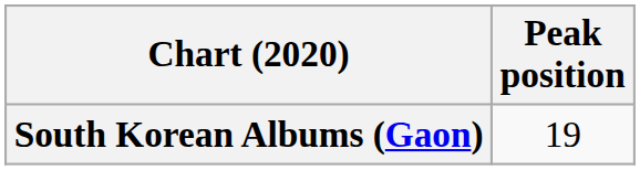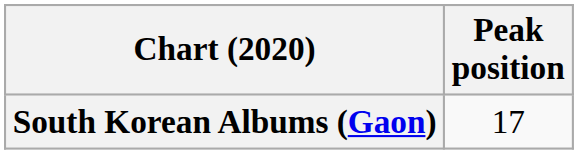South Korean Albums (Gaon) | Peak position: 19 -> 17
